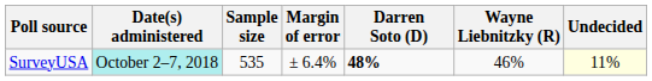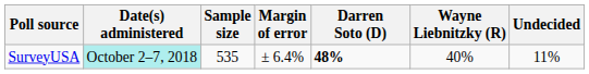SurveyUSA | Wayne Liebnitzky (R): 46% -> 40%
SurveyUSA | Undecided: lightyellow background -> no background
